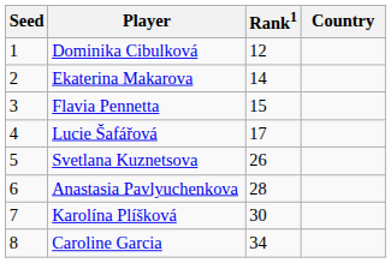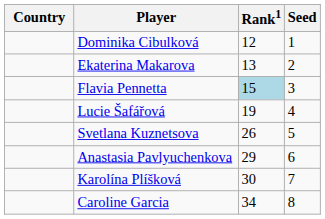columns swapped: Country <-> Seed
Ekaterina Makarova | Rank1: 14 -> 13
Flavia Pennetta | Rank1: no background -> lightblue background
Lucie Šafářová | Rank1: 17 -> 19
Anastasia Pavlyuchenkova | Rank1: 28 -> 29
